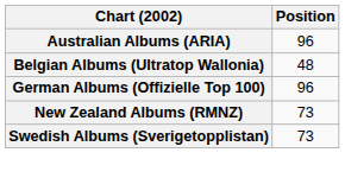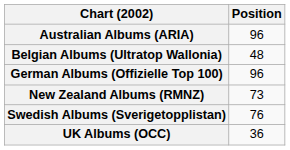Swedish Albums (Sverigetopplistan) | Position: 73 -> 76
+ row: UK Albums (OCC) | 36
